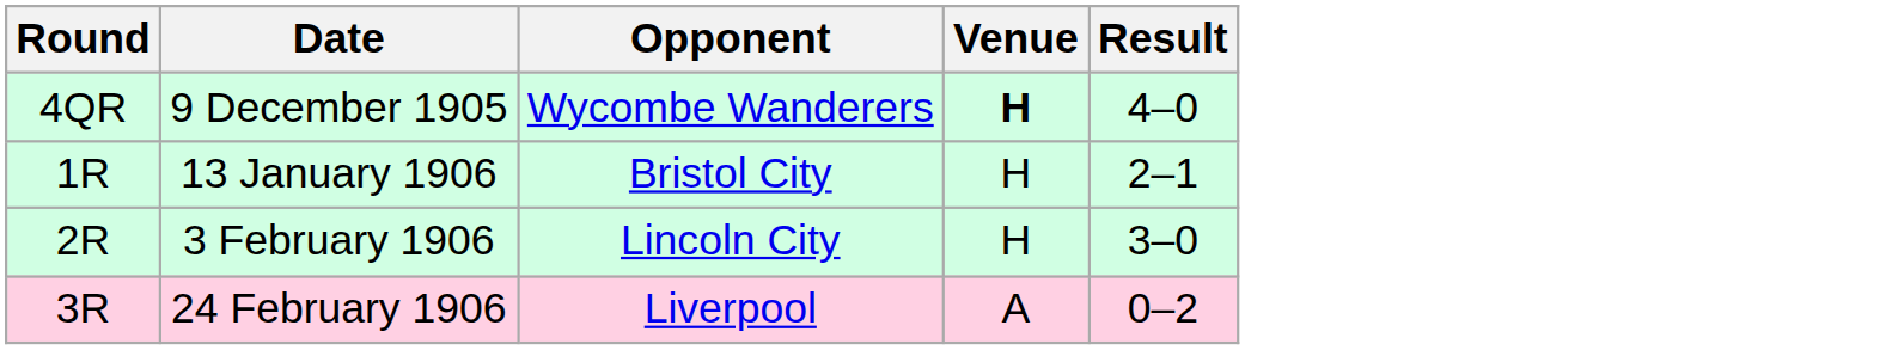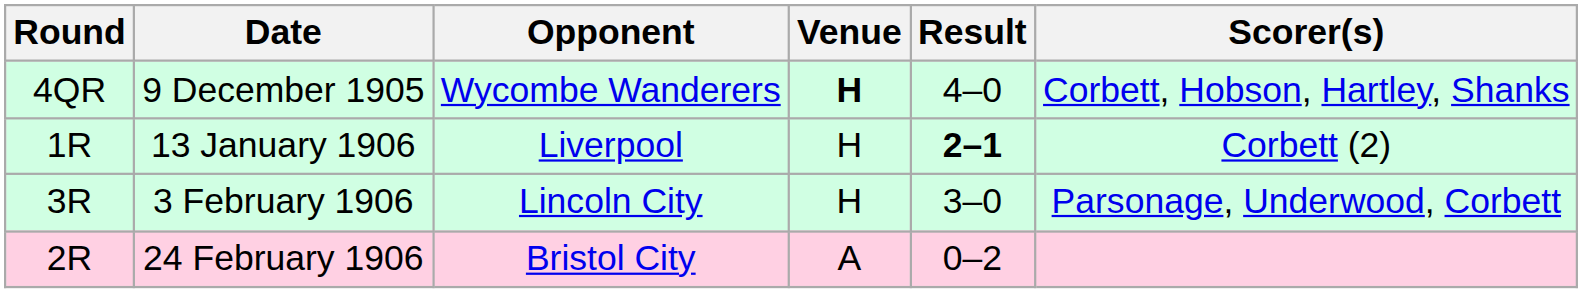+ column: Scorer(s) | Corbett, Hobson, Hartley, Shanks | Corbett (2) | Parsonage, Underwood, Corbett
13 January 1906 | Opponent: Bristol City -> Liverpool
13 January 1906 | Result: normal -> bold
3 February 1906 | Round: 2R -> 3R
24 February 1906 | Round: 3R -> 2R
24 February 1906 | Opponent: Liverpool -> Bristol City
